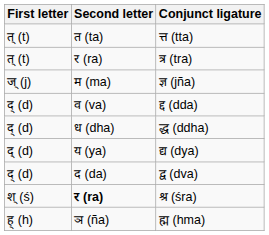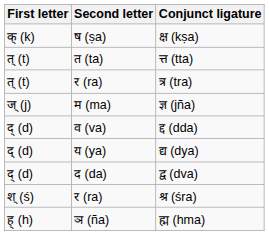+ row: क् (k) | ष (ṣa) | क्ष (kṣa)
- row: द् (d) | ध (dha) | द्ध (ddha)
श्र (śra) | Second letter: bold -> normal
